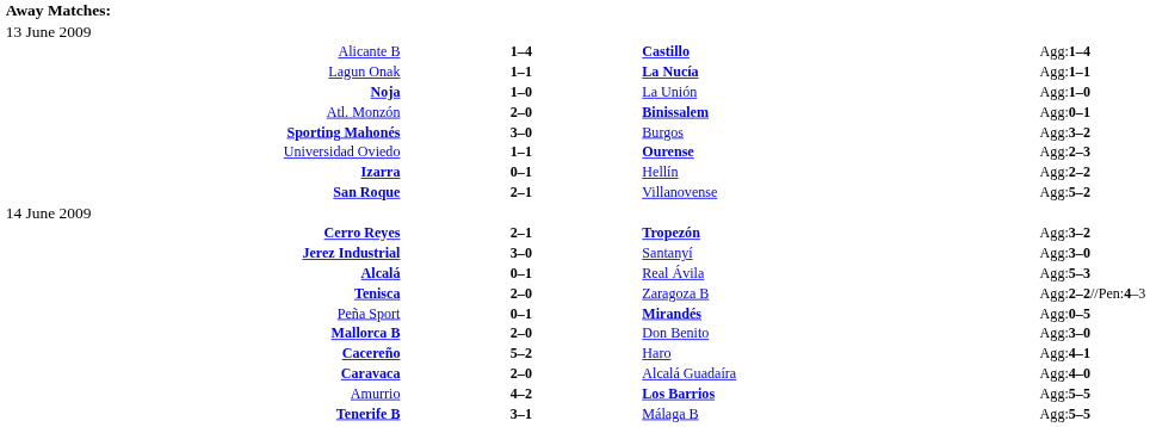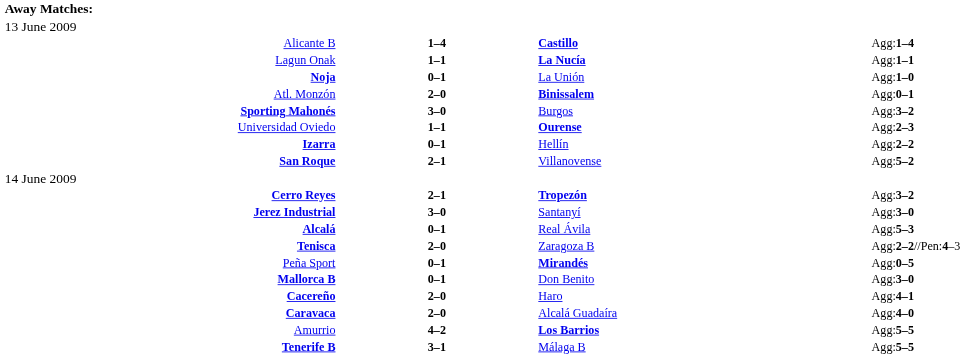Noja | column 2: 1–0 -> 0–1
Mallorca B | column 2: 2–0 -> 0–1
Cacereño | column 2: 5–2 -> 2–0
